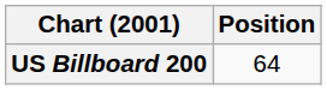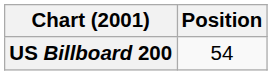US Billboard 200 | Position: 64 -> 54
